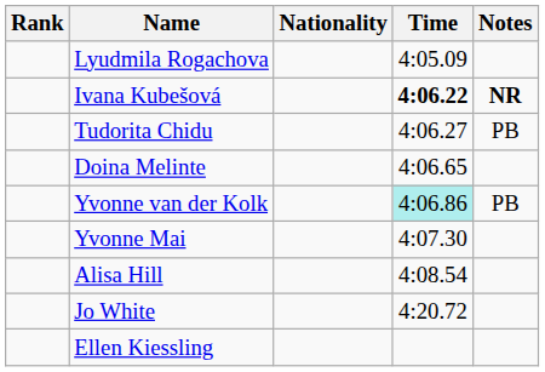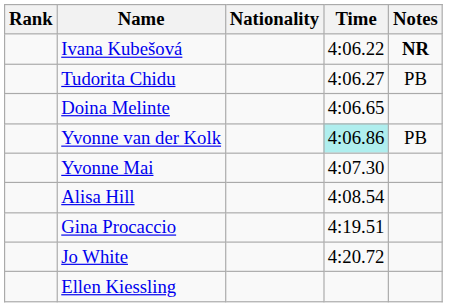- row: Lyudmila Rogachova | 4:05.09
Ivana Kubešová | Time: bold -> normal
+ row: Gina Procaccio | 4:19.51
